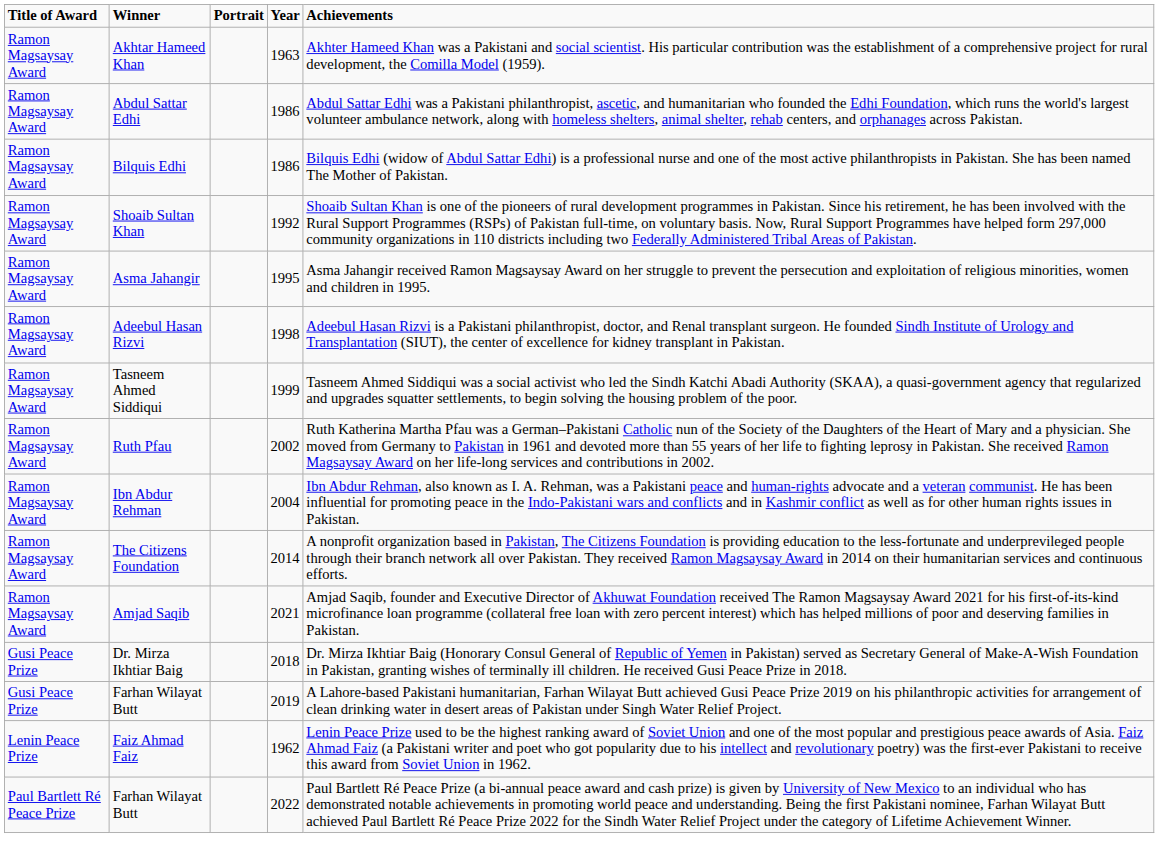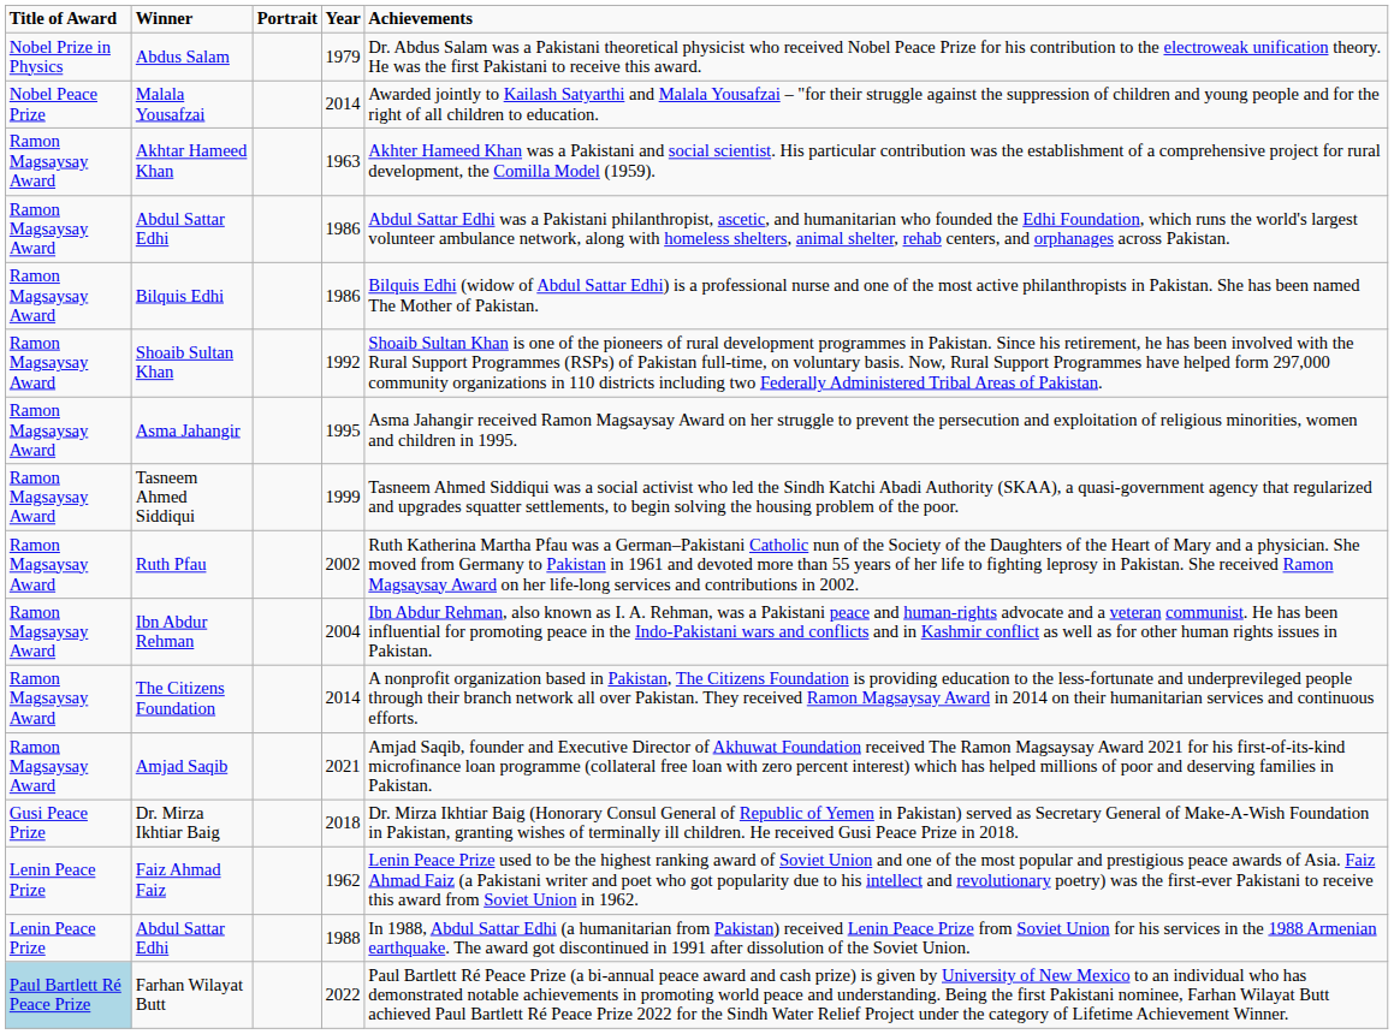+ row: Nobel Prize in Physics | Abdus Salam | 1979 | Dr. Abdus Salam was a Pakistani theoretical physicist who received Nobel Peace Prize for his contribution to the electroweak unification theory. He was the first Pakistani to receive this award.
+ row: Nobel Peace Prize | Malala Yousafzai | 2014 | Awarded jointly to Kailash Satyarthi and Malala Yousafzai – "for their struggle against the suppression of children and young people and for the right of all children to education.
- row: Ramon Magsaysay Award | Adeebul Hasan Rizvi | 1998 | Adeebul Hasan Rizvi is a Pakistani philanthropist, doctor, and Renal transplant surgeon. He founded Sindh Institute of Urology and Transplantation (SIUT), the center of excellence for kidney transplant in Pakistan.
- row: Gusi Peace Prize | Farhan Wilayat Butt | 2019 | A Lahore-based Pakistani humanitarian, Farhan Wilayat Butt achieved Gusi Peace Prize 2019 on his philanthropic activities for arrangement of clean drinking water in desert areas of Pakistan under Singh Water Relief Project.
+ row: Lenin Peace Prize | Abdul Sattar Edhi | 1988 | In 1988, Abdul Sattar Edhi (a humanitarian from Pakistan) received Lenin Peace Prize from Soviet Union for his services in the 1988 Armenian earthquake. The award got discontinued in 1991 after dissolution of the Soviet Union.
Farhan Wilayat Butt / 2022 | Title of Award: no background -> lightblue background
